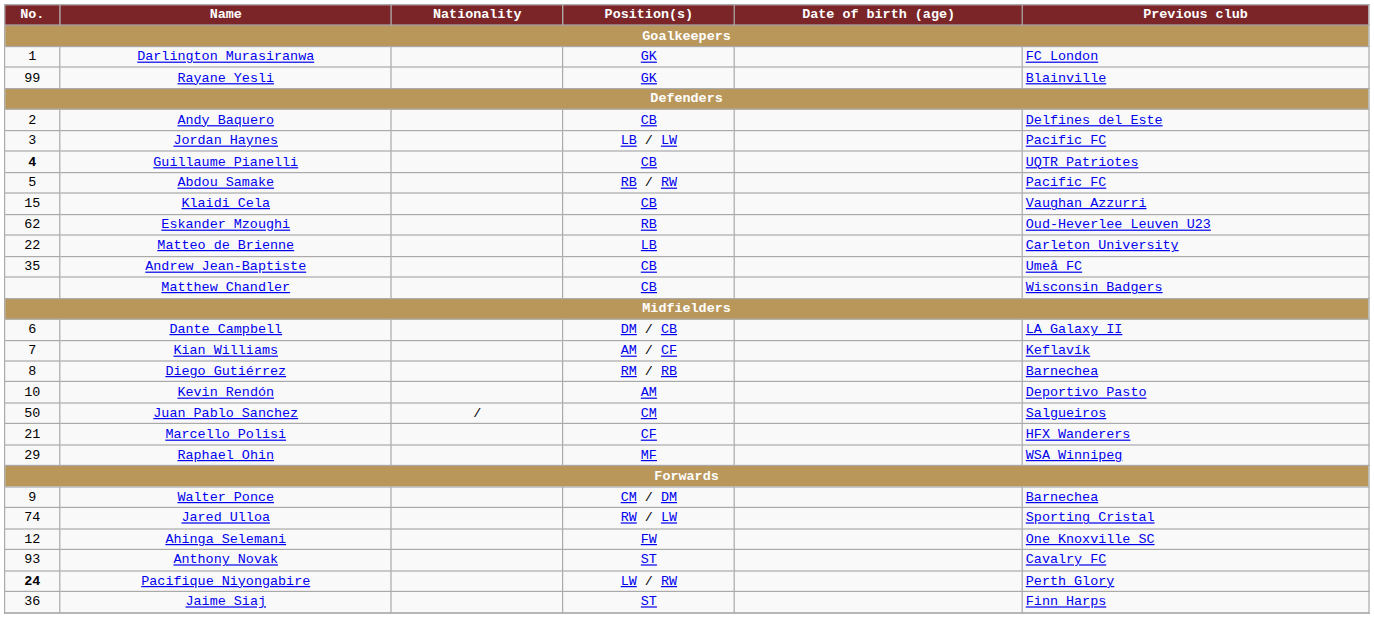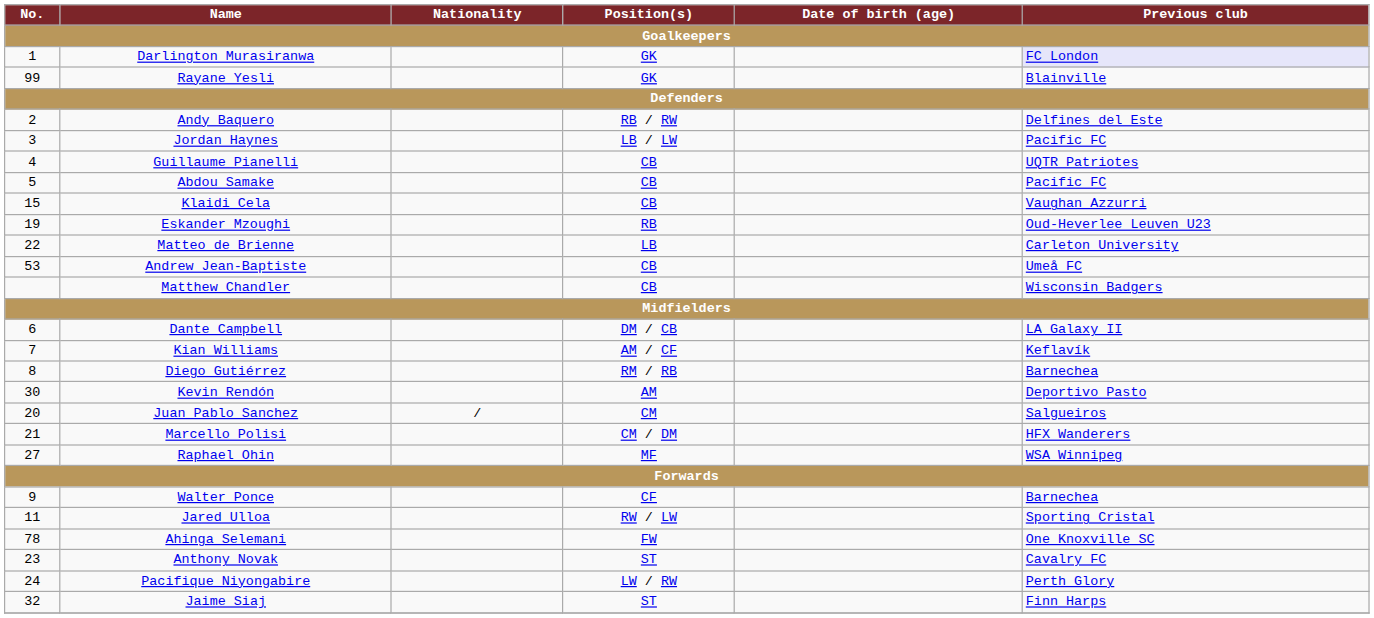Darlington Murasiranwa | Previous club: no background -> lavender background
Andy Baquero | Position(s): CB -> RB / RW
Guillaume Pianelli | No.: bold -> normal
Abdou Samake | Position(s): RB / RW -> CB
Eskander Mzoughi | No.: 62 -> 19
Andrew Jean-Baptiste | No.: 35 -> 53
Kevin Rendón | No.: 10 -> 30
Juan Pablo Sanchez | No.: 50 -> 20
Marcello Polisi | Position(s): CF -> CM / DM
Raphael Ohin | No.: 29 -> 27
Walter Ponce | Position(s): CM / DM -> CF
Jared Ulloa | No.: 74 -> 11
Ahinga Selemani | No.: 12 -> 78
Anthony Novak | No.: 93 -> 23
Pacifique Niyongabire | No.: bold -> normal
Jaime Siaj | No.: 36 -> 32
